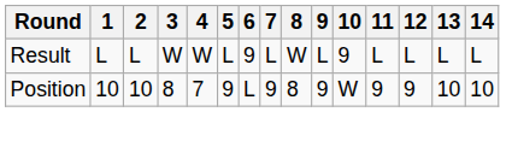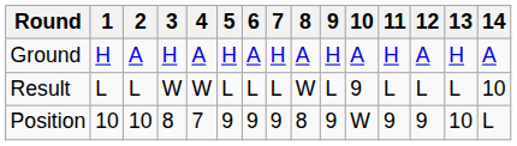+ row: Ground | H | A | H | A | H | A | H | A | H | A | H | A | H | A
Result | 6: 9 -> L
Result | 14: L -> 10
Position | 6: L -> 9
Position | 14: 10 -> L
